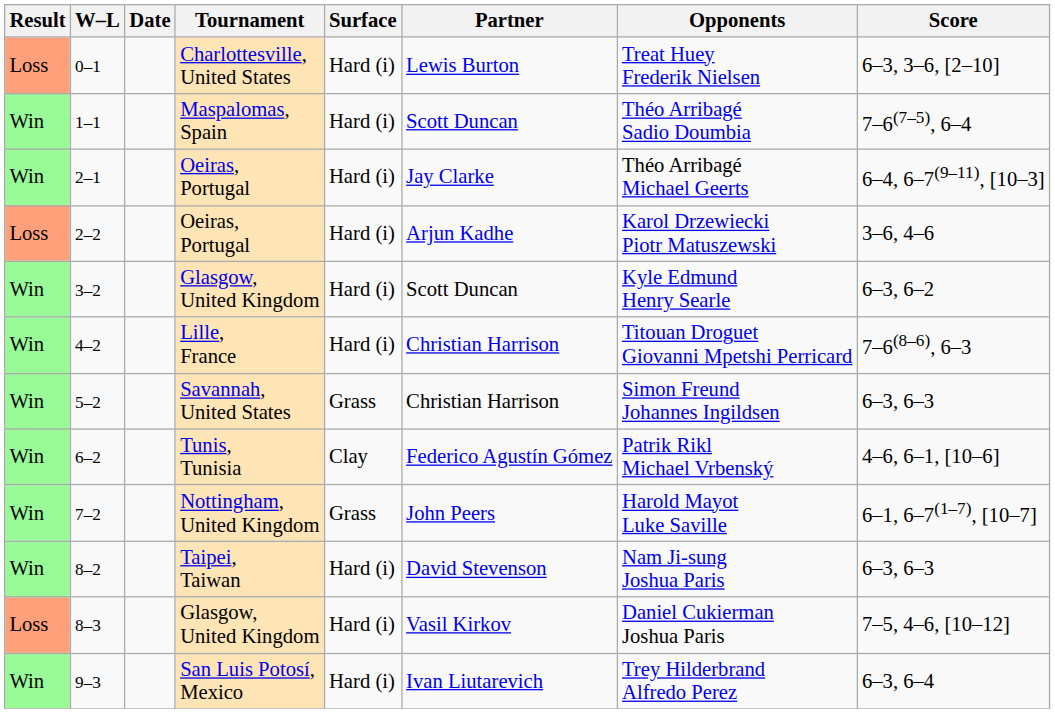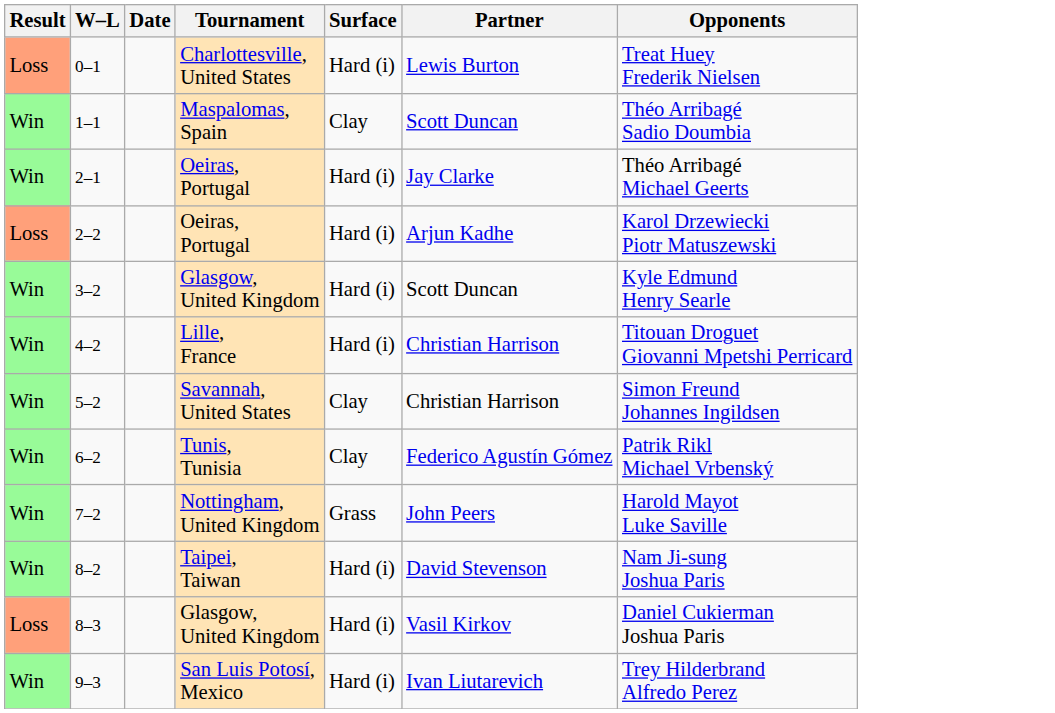- column: Score | 6–3, 3–6, [2–10] | 7–6(7–5), 6–4 | 6–4, 6–7(9–11), [10–3] | 3–6, 4–6 | 6–3, 6–2 | 7–6(8–6), 6–3 | 6–3, 6–3 | 4–6, 6–1, [10–6] | 6–1, 6–7(1–7), [10–7] | 6–3, 6–3 | 7–5, 4–6, [10–12] | 6–3, 6–4
1–1 | Surface: Hard (i) -> Clay
5–2 | Surface: Grass -> Clay
